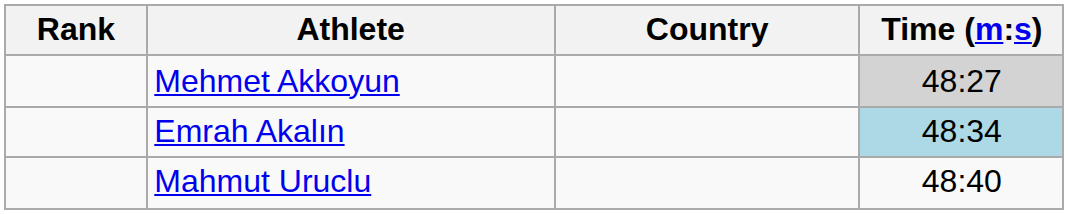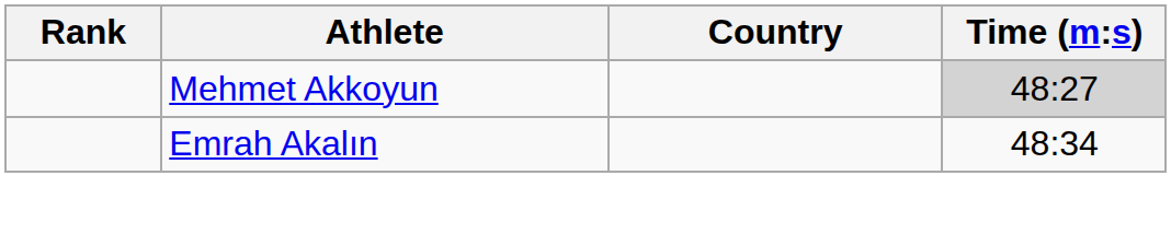Emrah Akalın | Time (m:s): lightblue background -> no background
- row: Mahmut Uruclu | 48:40
